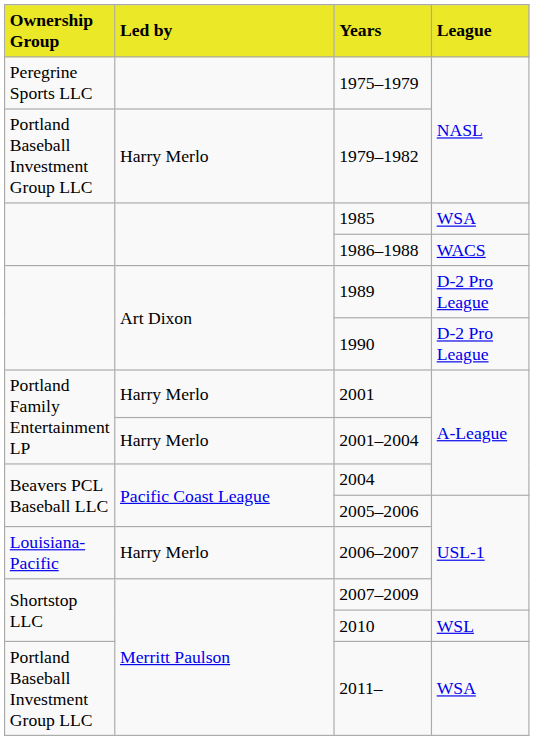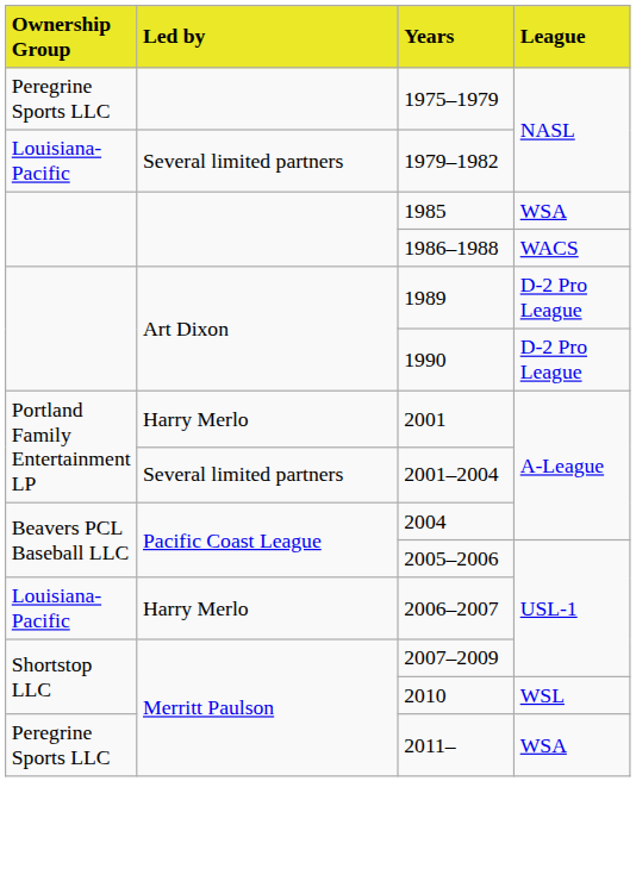1979–1982 | Ownership Group: Portland Baseball Investment Group LLC -> Louisiana-Pacific
1979–1982 | Led by: Harry Merlo -> Several limited partners
2001–2004 | Led by: Harry Merlo -> Several limited partners
2011– | Ownership Group: Portland Baseball Investment Group LLC -> Peregrine Sports LLC
